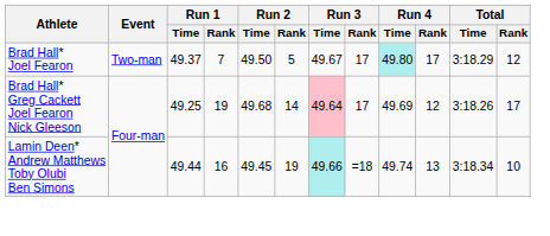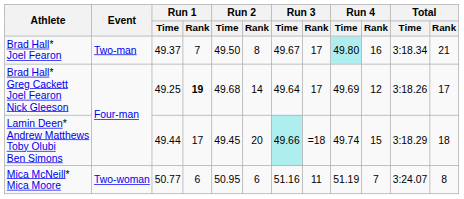Brad Hall* Joel Fearon | Run 2 / Rank: 5 -> 8
Brad Hall* Joel Fearon | Run 4 / Rank: 17 -> 16
Brad Hall* Joel Fearon | Total / Time: 3:18.29 -> 3:18.34
Brad Hall* Joel Fearon | Total / Rank: 12 -> 21
Brad Hall* Greg Cackett Joel Fearon Nick Gleeson | Run 1 / Rank: normal -> bold
Brad Hall* Greg Cackett Joel Fearon Nick Gleeson | Run 3 / Time: pink background -> no background
Lamin Deen* Andrew Matthews Toby Olubi Ben Simons | Run 1 / Rank: 16 -> 17
Lamin Deen* Andrew Matthews Toby Olubi Ben Simons | Run 2 / Rank: 19 -> 20
Lamin Deen* Andrew Matthews Toby Olubi Ben Simons | Run 4 / Rank: 13 -> 15
Lamin Deen* Andrew Matthews Toby Olubi Ben Simons | Total / Time: 3:18.34 -> 3:18.29
Lamin Deen* Andrew Matthews Toby Olubi Ben Simons | Total / Rank: 10 -> 18
+ row: Mica McNeill* Mica Moore | Two-woman | 50.77 | 6 | 50.95 | 6 | 51.16 | 11 | 51.19 | 7 | 3:24.07 | 8
